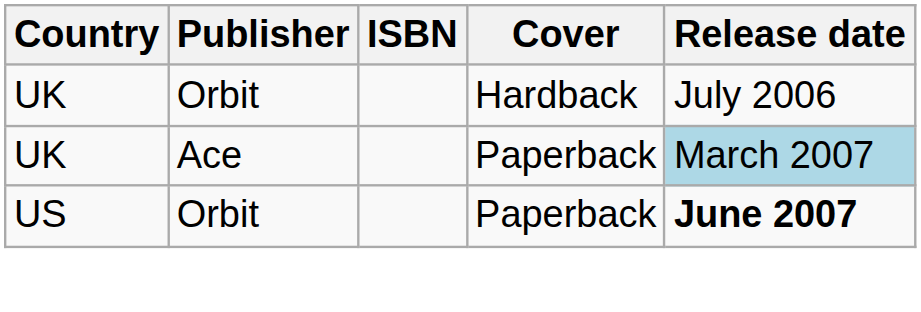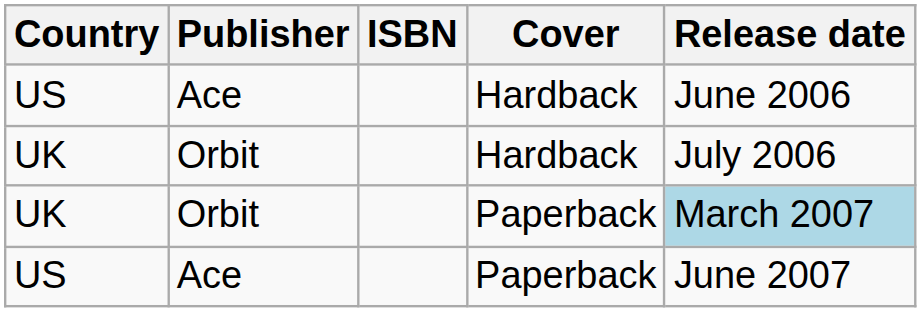+ row: US | Ace | Hardback | June 2006
UK / Paperback | Publisher: Ace -> Orbit
US / Paperback | Publisher: Orbit -> Ace
US / Paperback | Release date: bold -> normal
